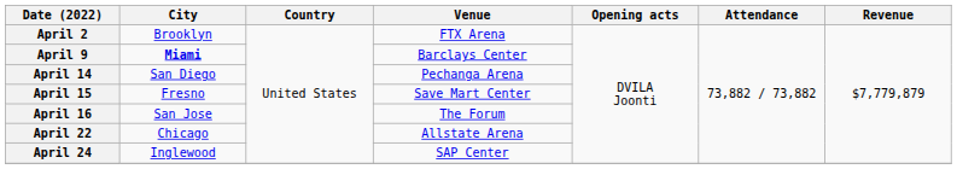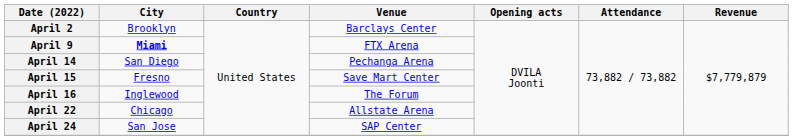April 2 | Venue: FTX Arena -> Barclays Center
April 9 | Venue: Barclays Center -> FTX Arena
April 16 | City: San Jose -> Inglewood
April 24 | City: Inglewood -> San Jose
